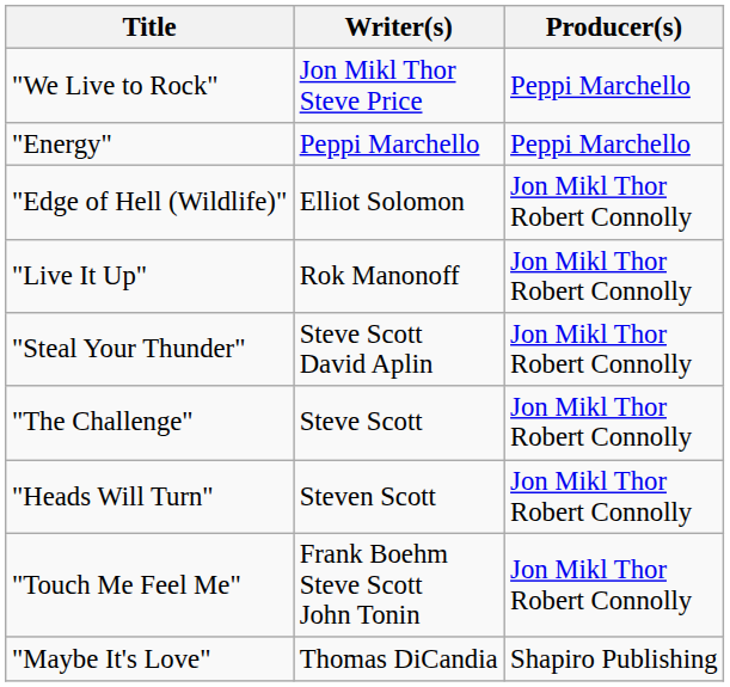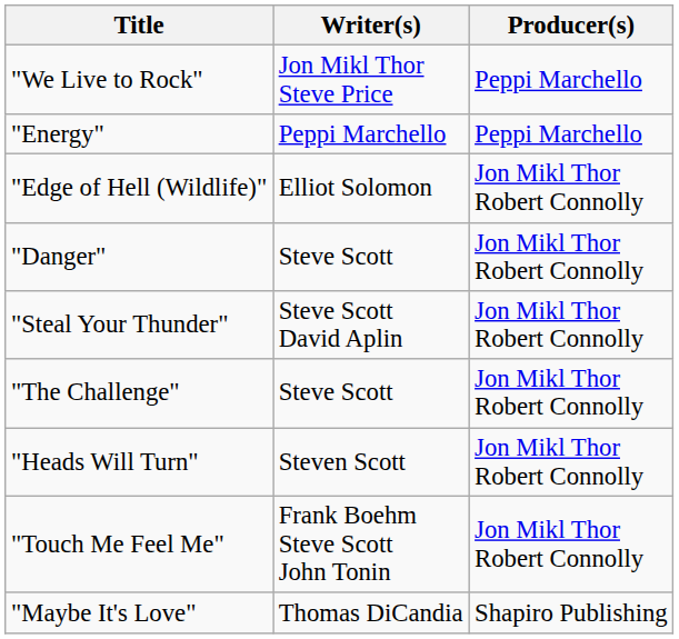+ row: "Danger" | Steve Scott | Jon Mikl Thor Robert Connolly
- row: "Live It Up" | Rok Manonoff | Jon Mikl Thor Robert Connolly
